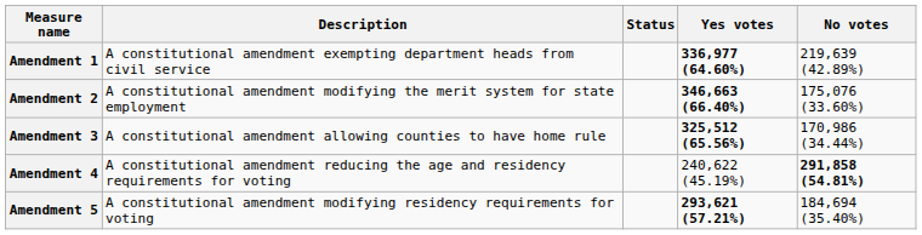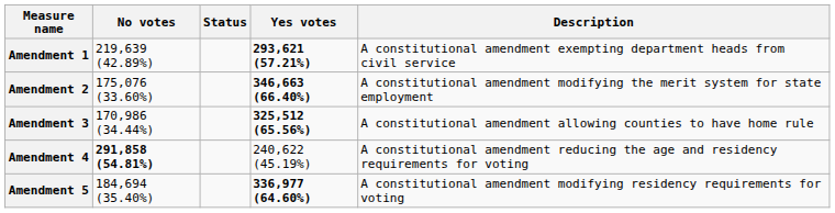columns swapped: Description <-> No votes
Amendment 1 | Yes votes: 336,977 (64.60%) -> 293,621 (57.21%)
Amendment 5 | Yes votes: 293,621 (57.21%) -> 336,977 (64.60%)
